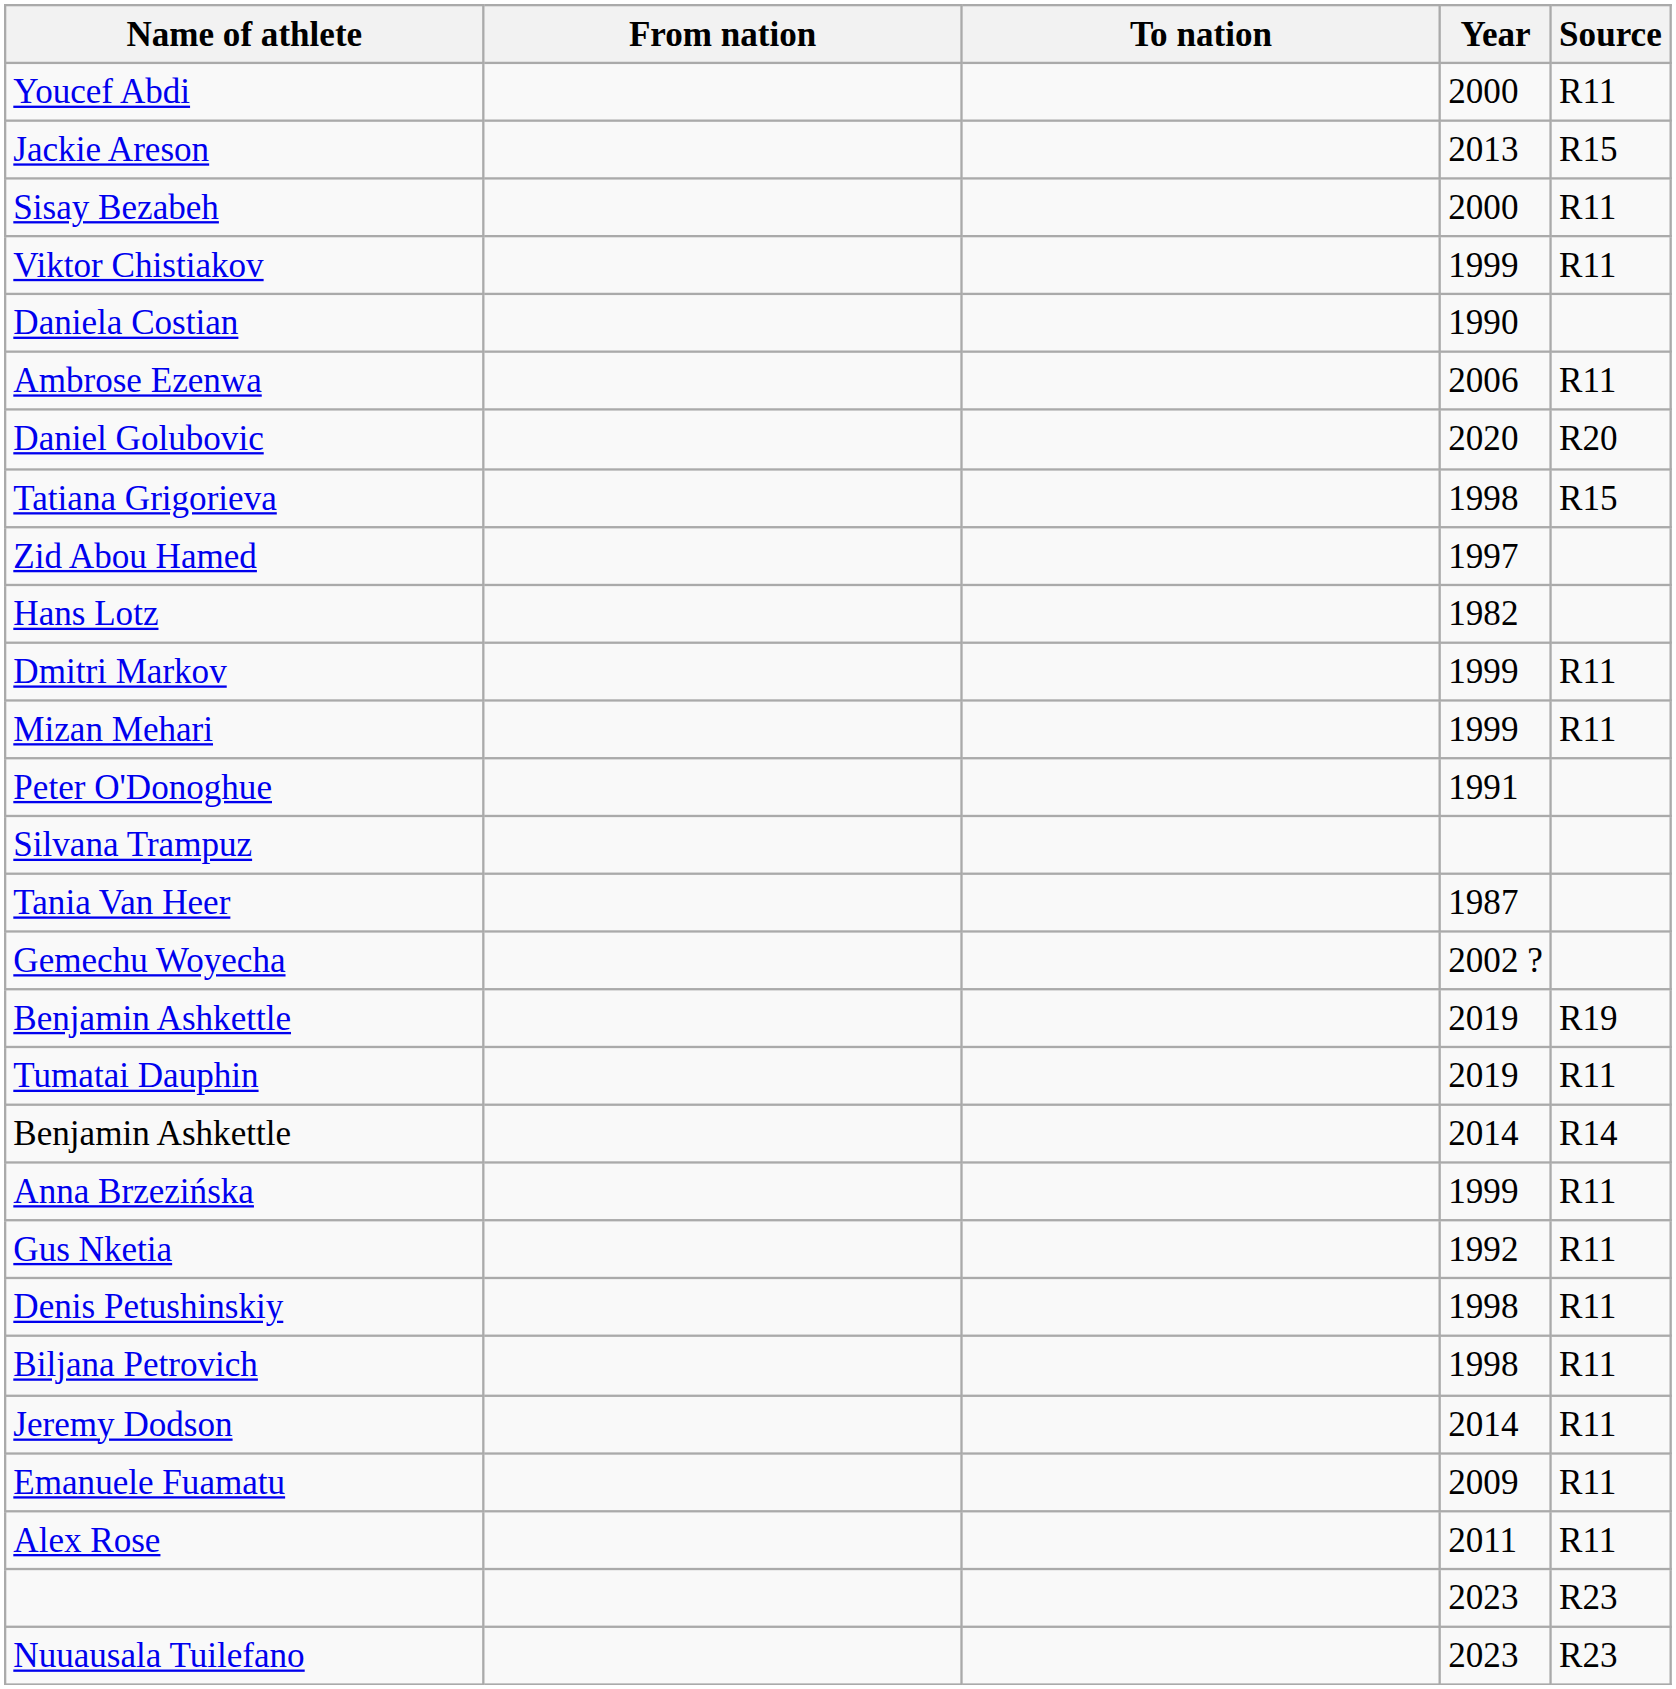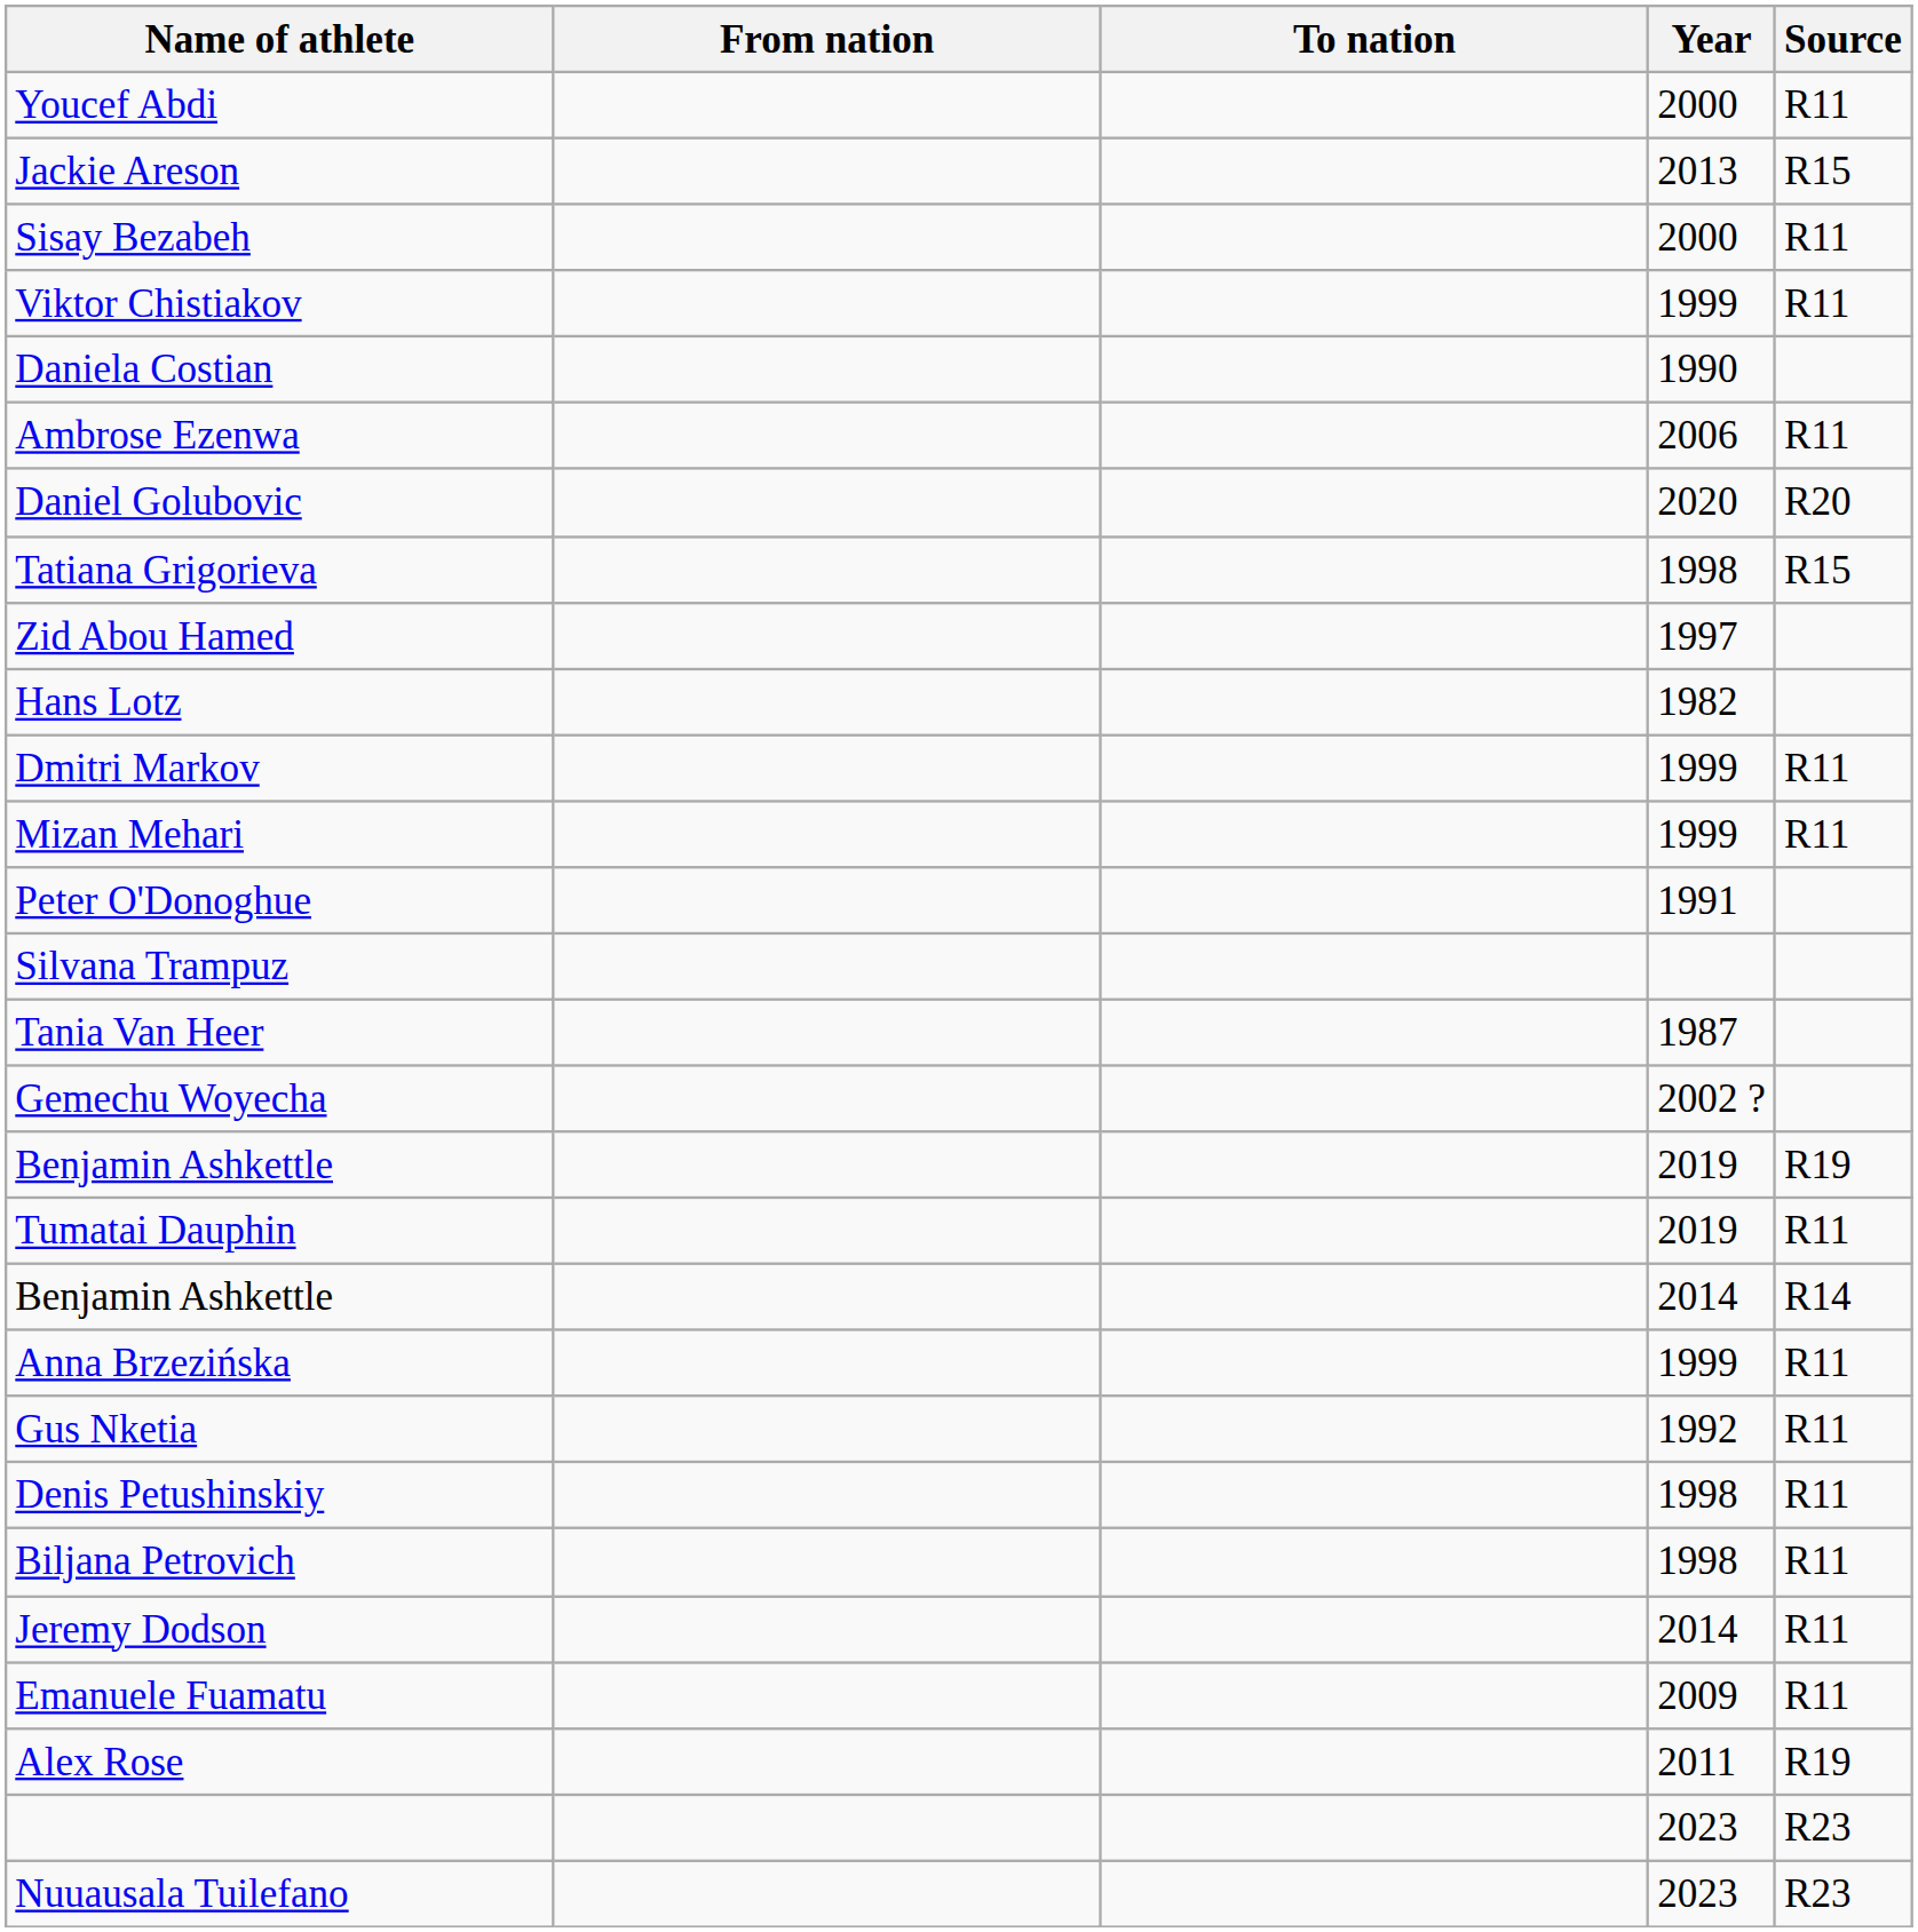Alex Rose | Source: R11 -> R19
